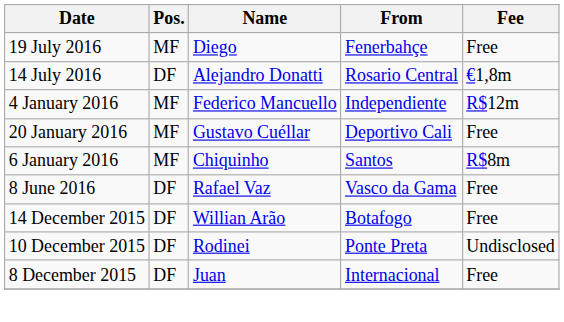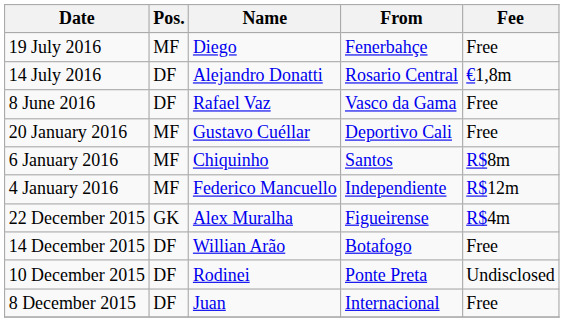rows swapped: 8 June 2016 <-> 4 January 2016
+ row: 22 December 2015 | GK | Alex Muralha | Figueirense | R$4m
